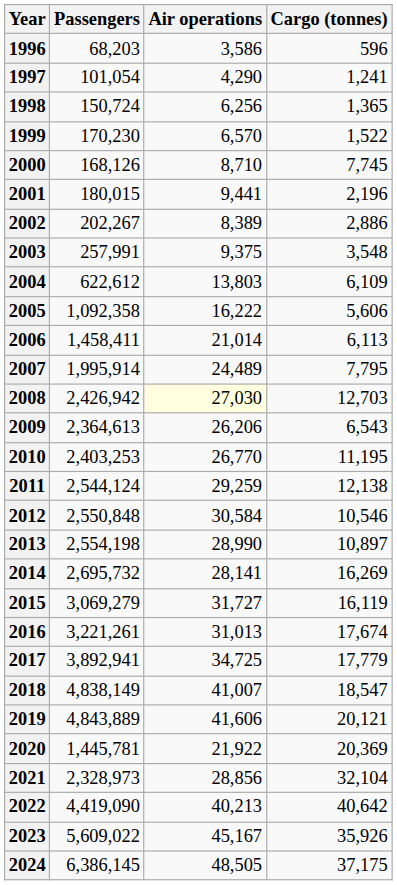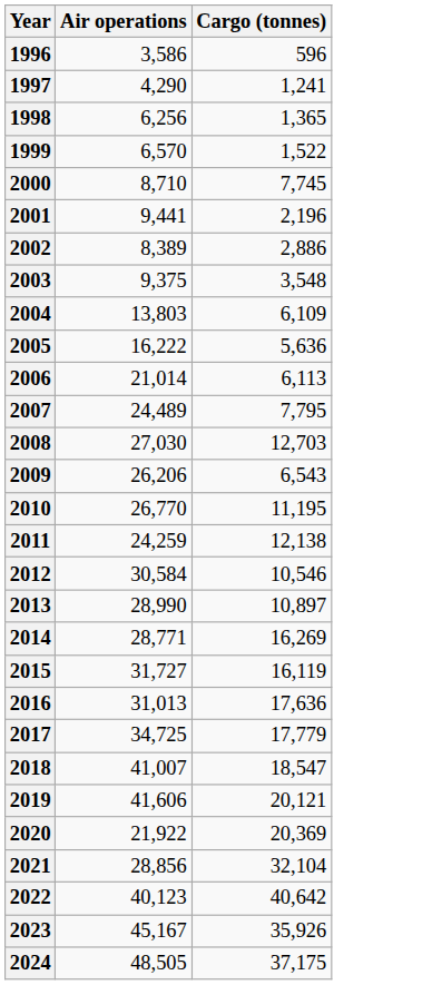- column: Passengers | 68,203 | 101,054 | 150,724 | 170,230 | 168,126 | 180,015 | 202,267 | 257,991 | 622,612 | 1,092,358 | 1,458,411 | 1,995,914 | 2,426,942 | 2,364,613 | 2,403,253 | 2,544,124 | 2,550,848 | 2,554,198 | 2,695,732 | 3,069,279 | 3,221,261 | 3,892,941 | 4,838,149 | 4,843,889 | 1,445,781 | 2,328,973 | 4,419,090 | 5,609,022 | 6,386,145
2005 | Cargo (tonnes): 5,606 -> 5,636
2008 | Air operations: lightyellow background -> no background
2011 | Air operations: 29,259 -> 24,259
2014 | Air operations: 28,141 -> 28,771
2016 | Cargo (tonnes): 17,674 -> 17,636
2022 | Air operations: 40,213 -> 40,123
